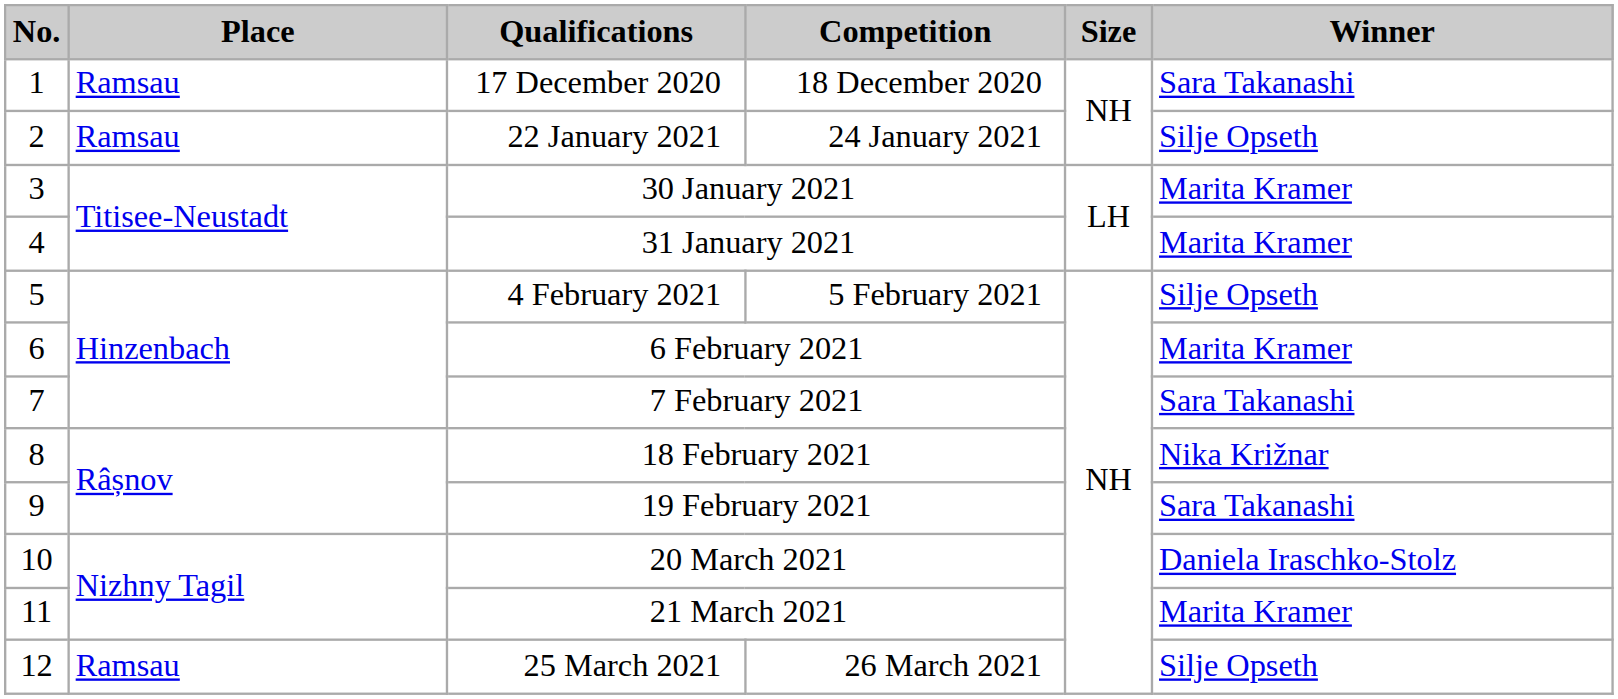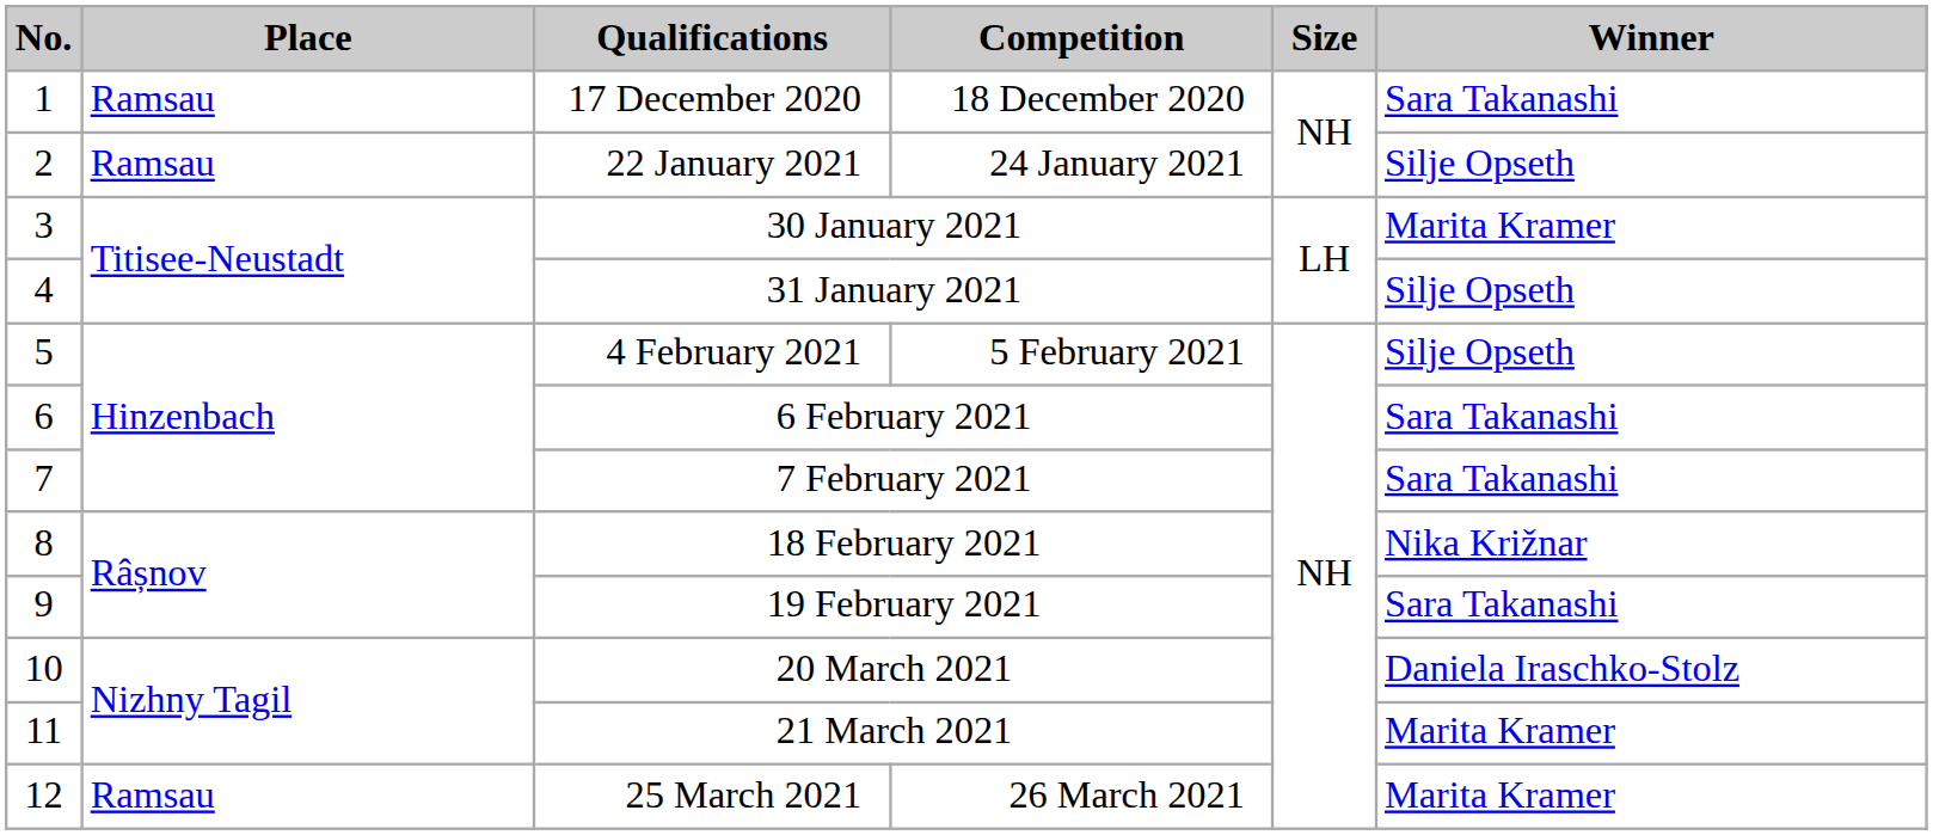31 January 2021 | Winner: Marita Kramer -> Silje Opseth
6 February 2021 | Winner: Marita Kramer -> Sara Takanashi
25 March 2021 | Winner: Silje Opseth -> Marita Kramer
